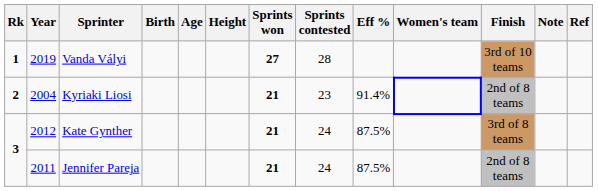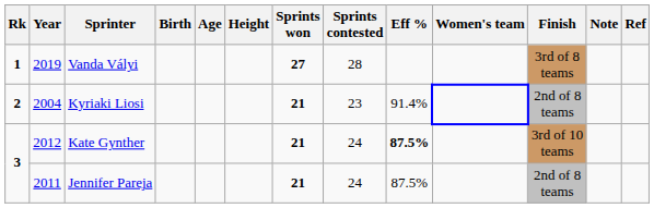Vanda Vályi | Finish: 3rd of 10 teams -> 3rd of 8 teams
Kate Gynther | Eff %: normal -> bold
Kate Gynther | Finish: 3rd of 8 teams -> 3rd of 10 teams
